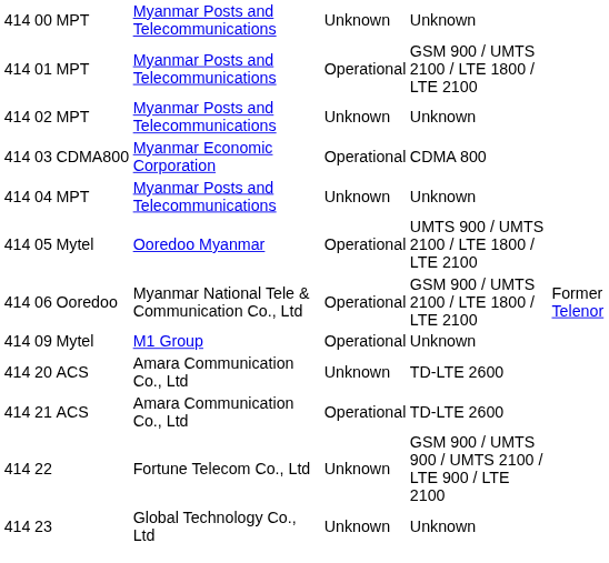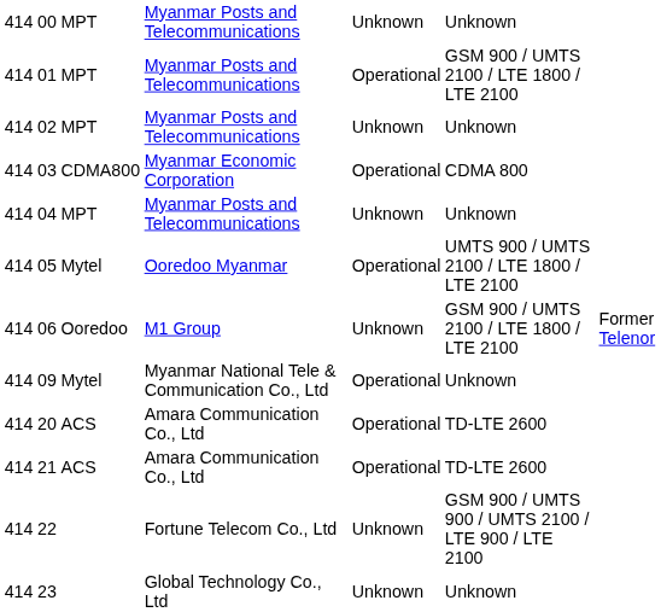06 | column 4: Myanmar National Tele & Communication Co., Ltd -> M1 Group
06 | column 5: Operational -> Unknown
09 | column 4: M1 Group -> Myanmar National Tele & Communication Co., Ltd
20 | column 5: Unknown -> Operational
